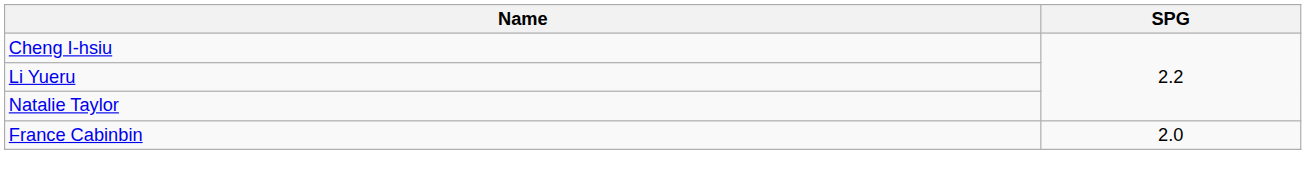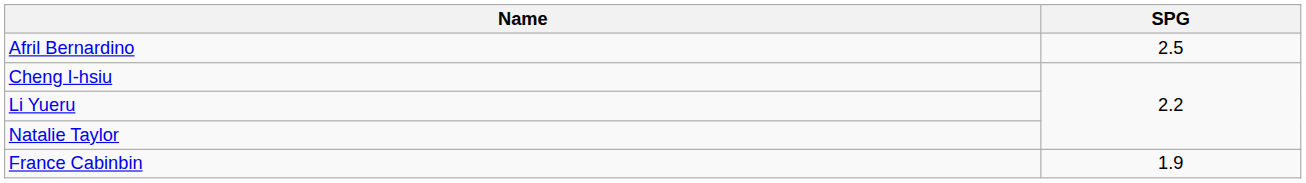+ row: Afril Bernardino | 2.5
France Cabinbin | SPG: 2.0 -> 1.9
